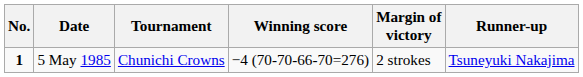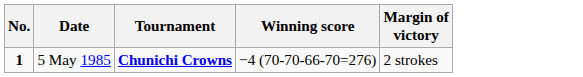- column: Runner-up | Tsuneyuki Nakajima
5 May 1985 | Tournament: normal -> bold
